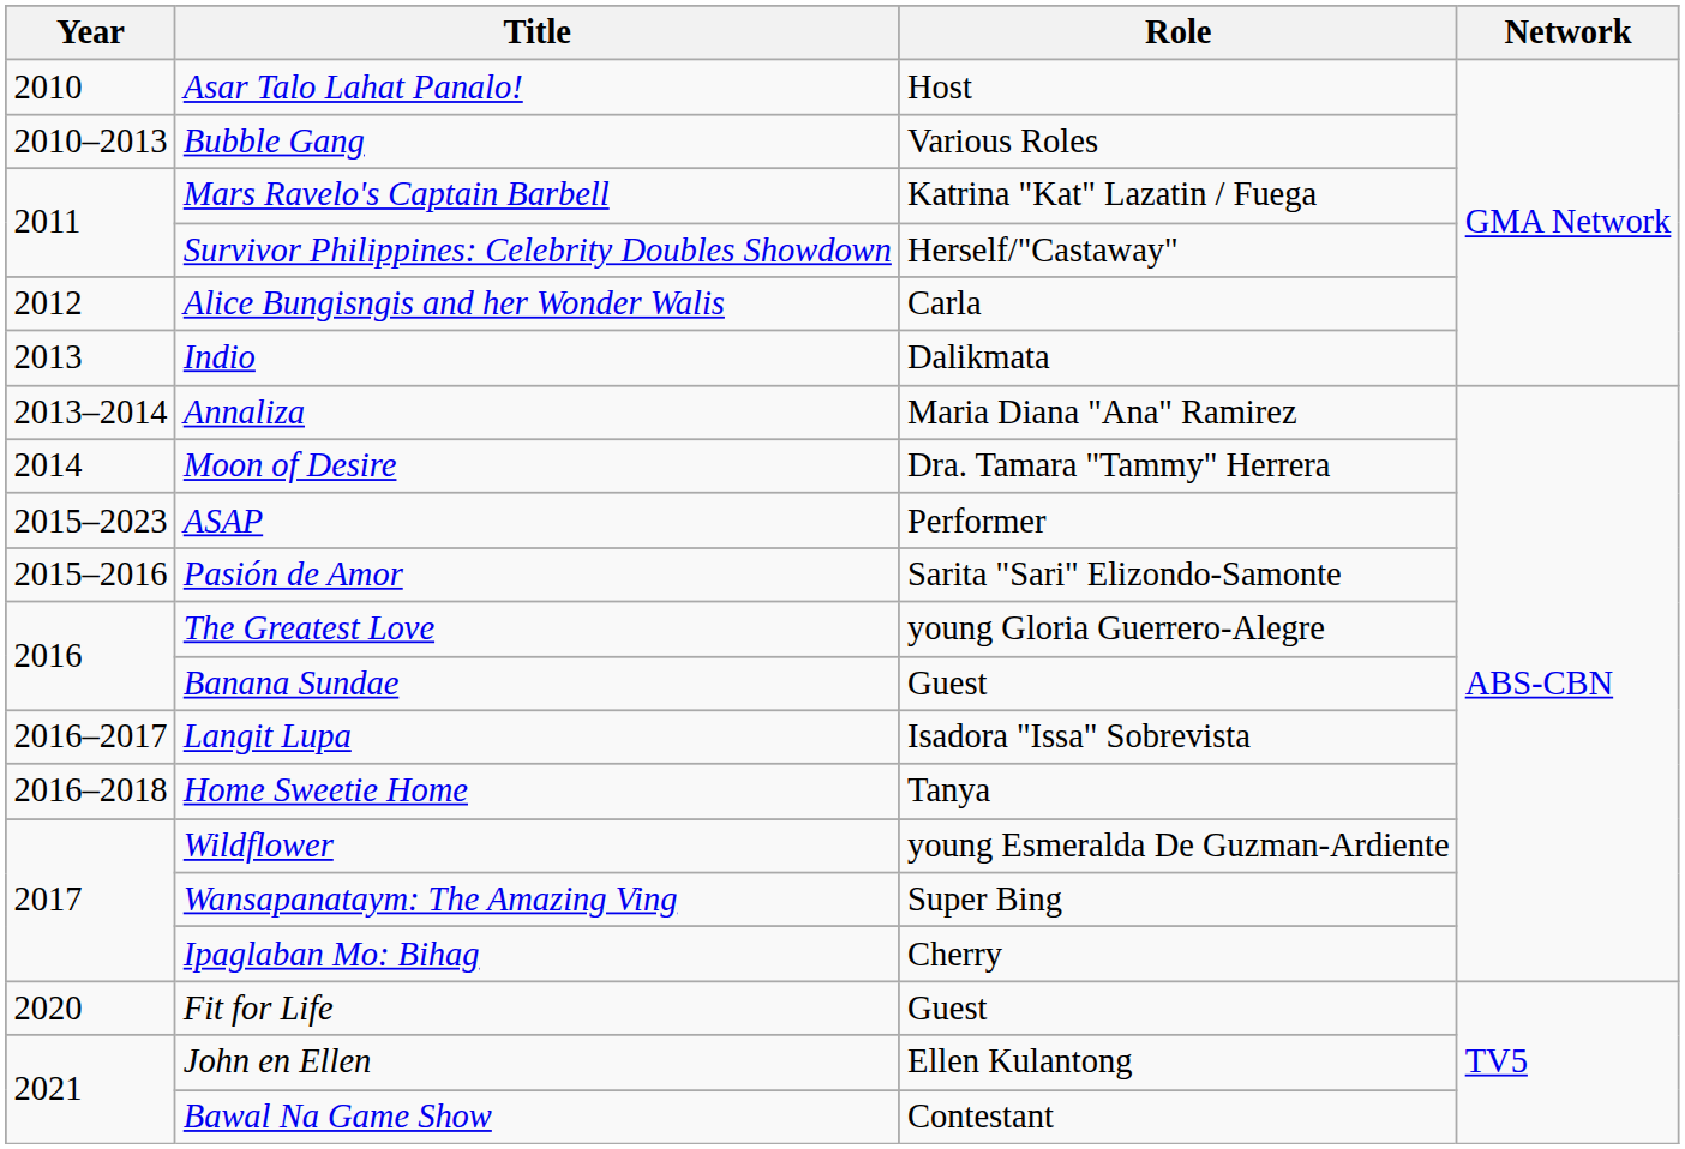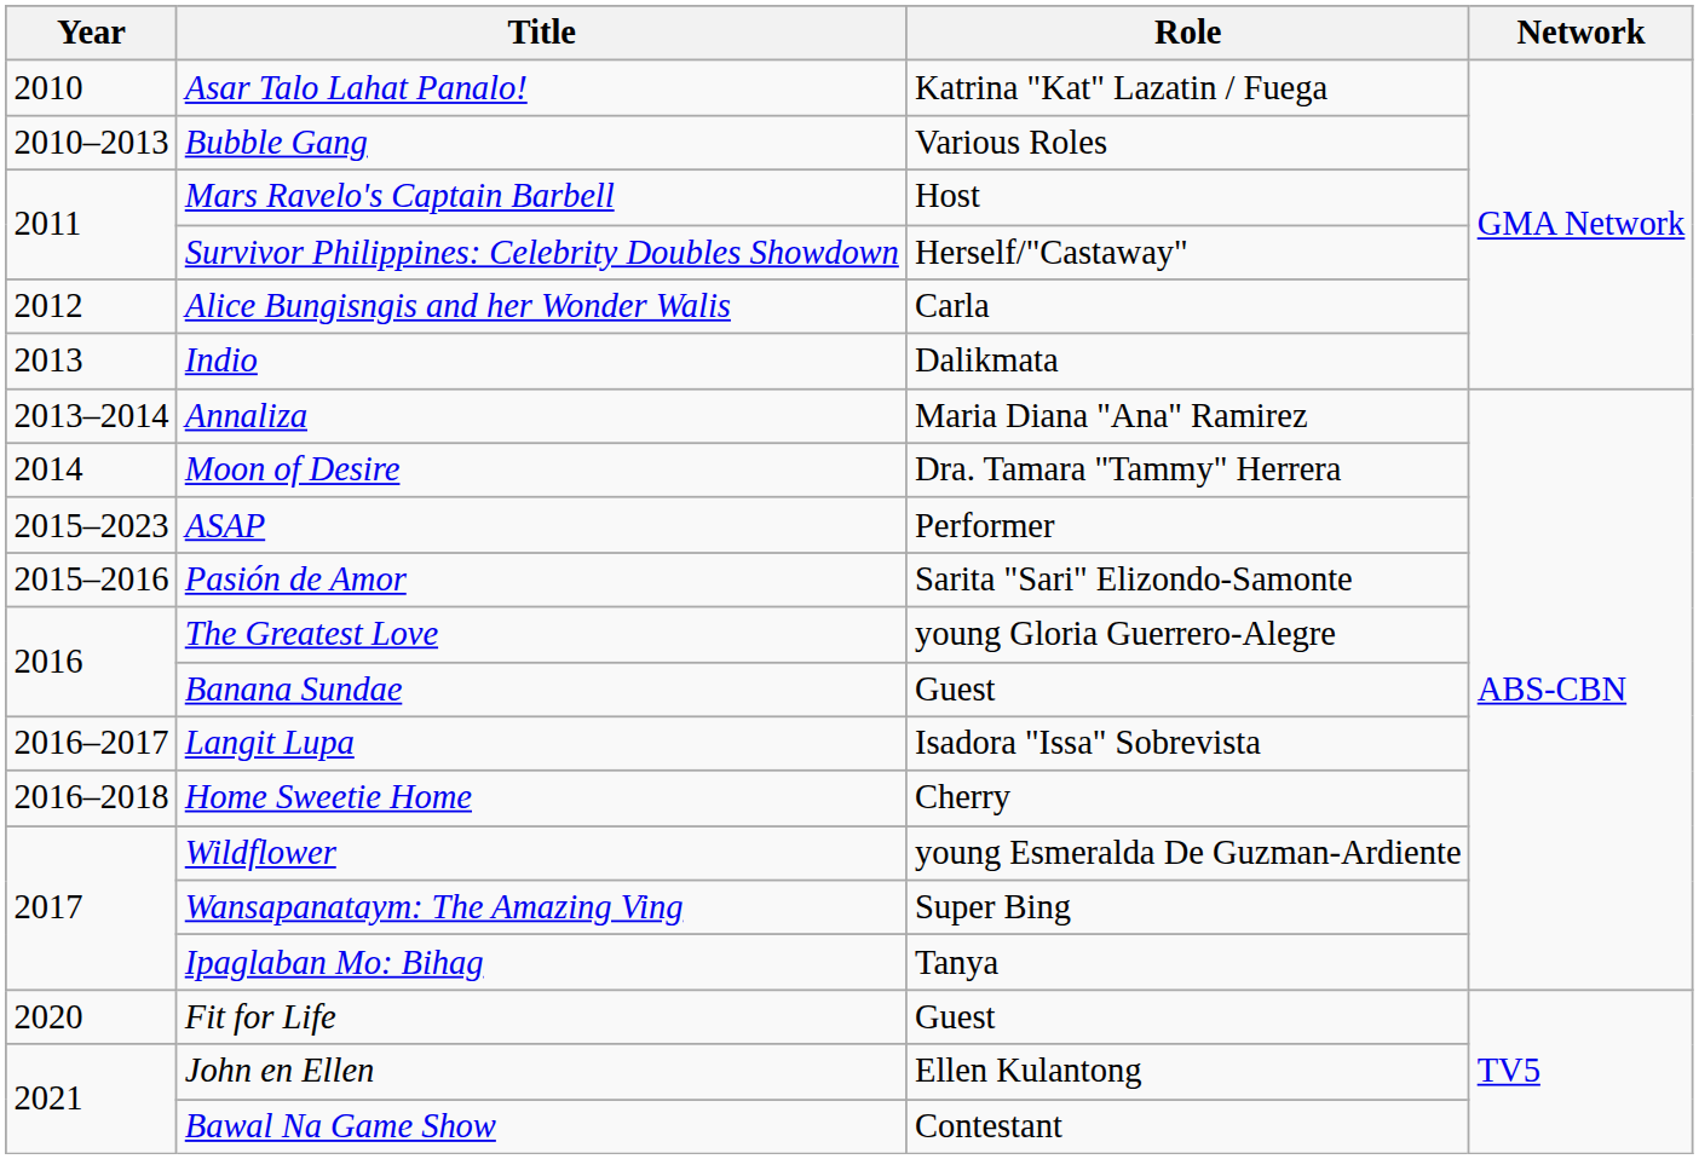Asar Talo Lahat Panalo! | Role: Host -> Katrina "Kat" Lazatin / Fuega
Mars Ravelo's Captain Barbell | Role: Katrina "Kat" Lazatin / Fuega -> Host
Home Sweetie Home | Role: Tanya -> Cherry
Ipaglaban Mo: Bihag | Role: Cherry -> Tanya
